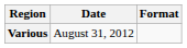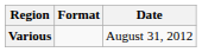columns swapped: Date <-> Format
